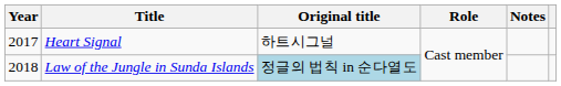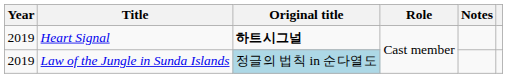Heart Signal | Year: 2017 -> 2019
Heart Signal | Original title: normal -> bold
Law of the Jungle in Sunda Islands | Year: 2018 -> 2019
